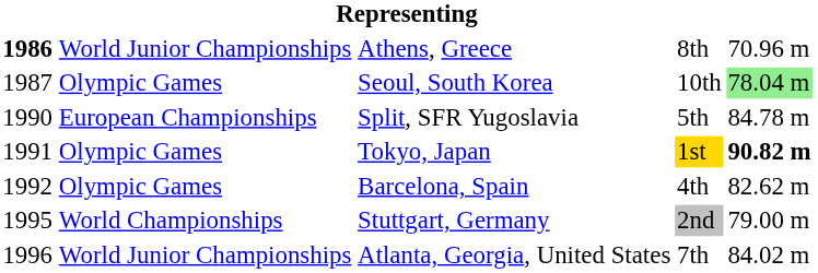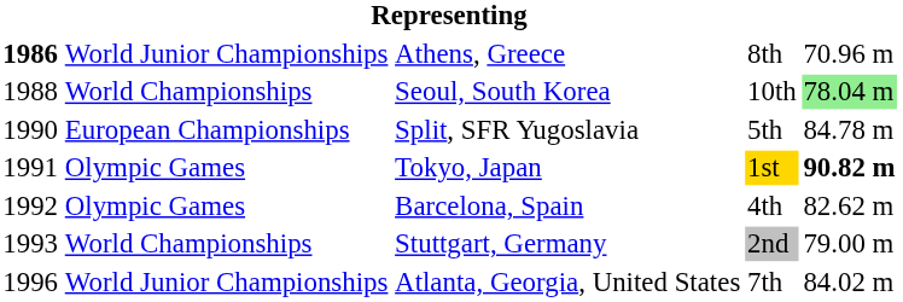Seoul, South Korea | column 1: 1987 -> 1988
Seoul, South Korea | column 2: Olympic Games -> World Championships
Stuttgart, Germany | column 1: 1995 -> 1993
